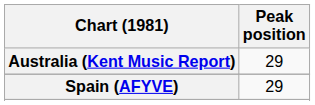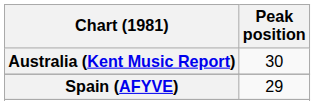Australia (Kent Music Report) | Peak position: 29 -> 30
